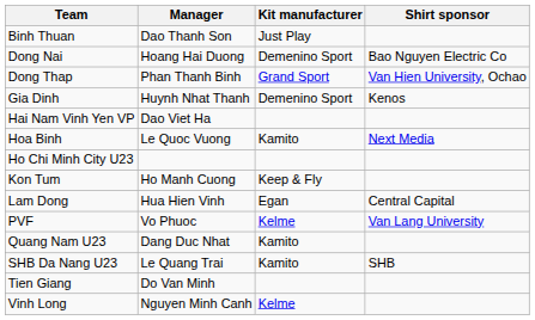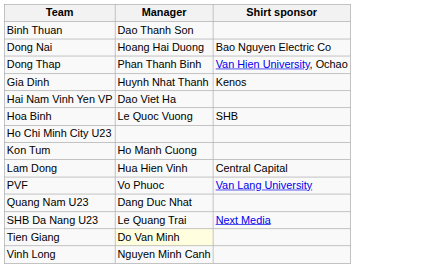- column: Kit manufacturer | Just Play | Demenino Sport | Grand Sport | Demenino Sport | Kamito | Keep & Fly | Egan | Kelme | Kamito | Kamito | Kelme
Hoa Binh | Shirt sponsor: Next Media -> SHB
SHB Da Nang U23 | Shirt sponsor: SHB -> Next Media
Tien Giang | Manager: no background -> lightyellow background
